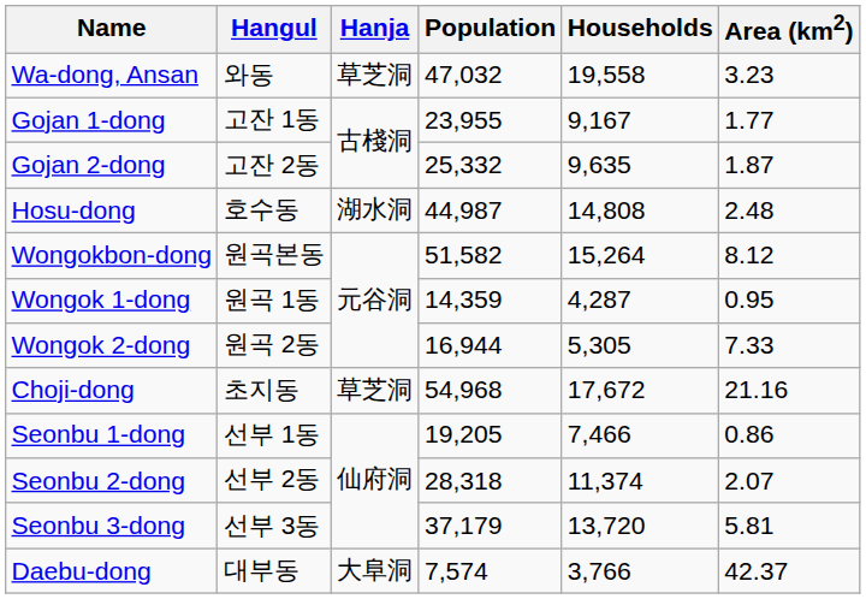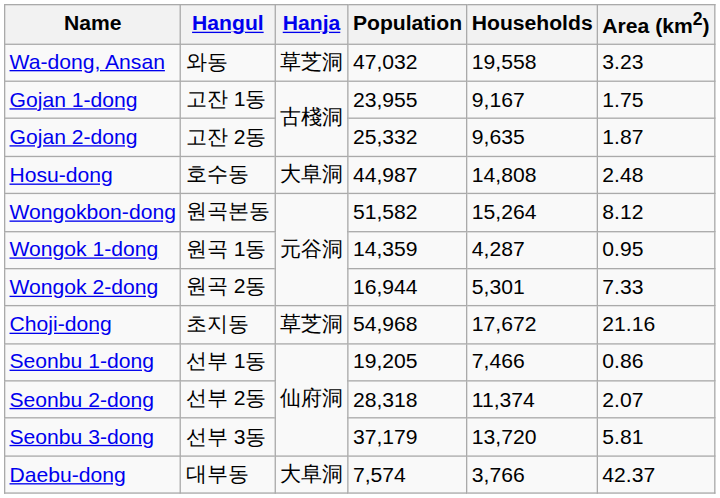Gojan 1-dong | Area (km2): 1.77 -> 1.75
Hosu-dong | Hanja: 湖水洞 -> 大阜洞
Wongok 2-dong | Households: 5,305 -> 5,301
